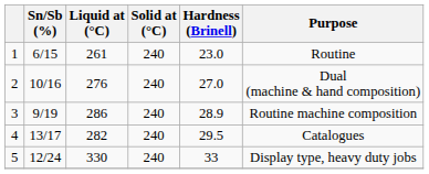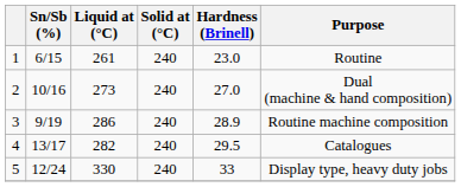2 | Liquid at (°C): 276 -> 273
